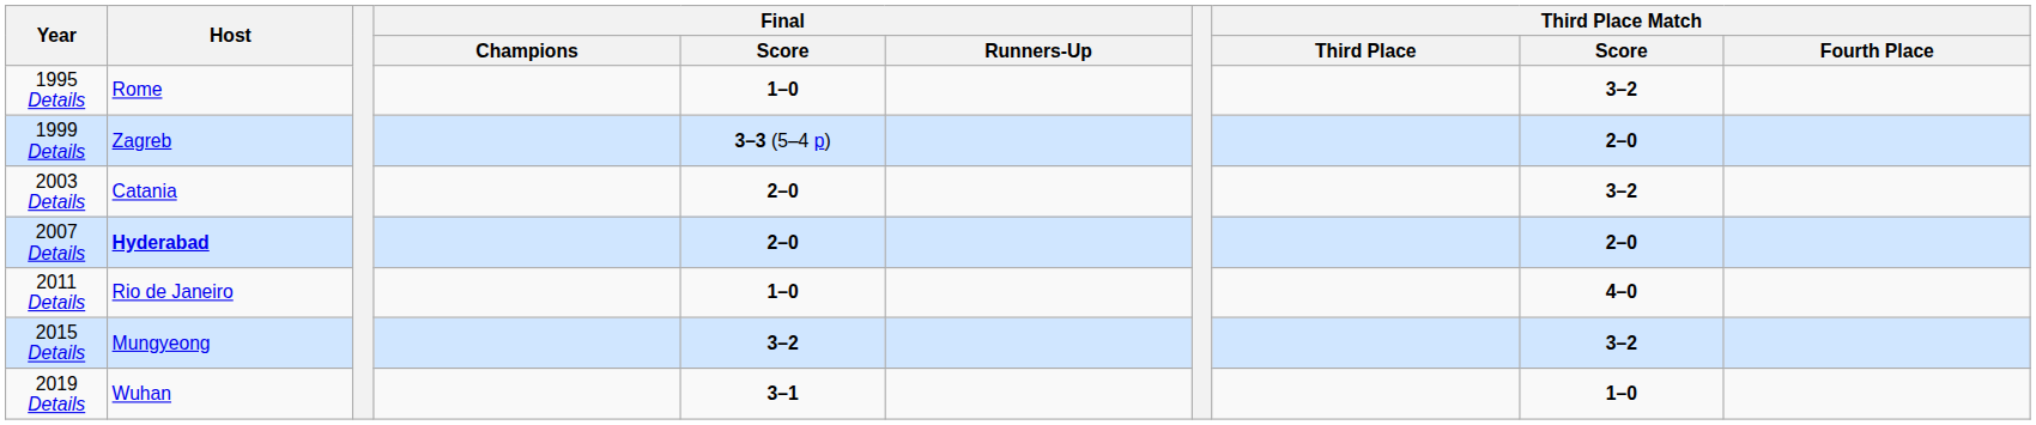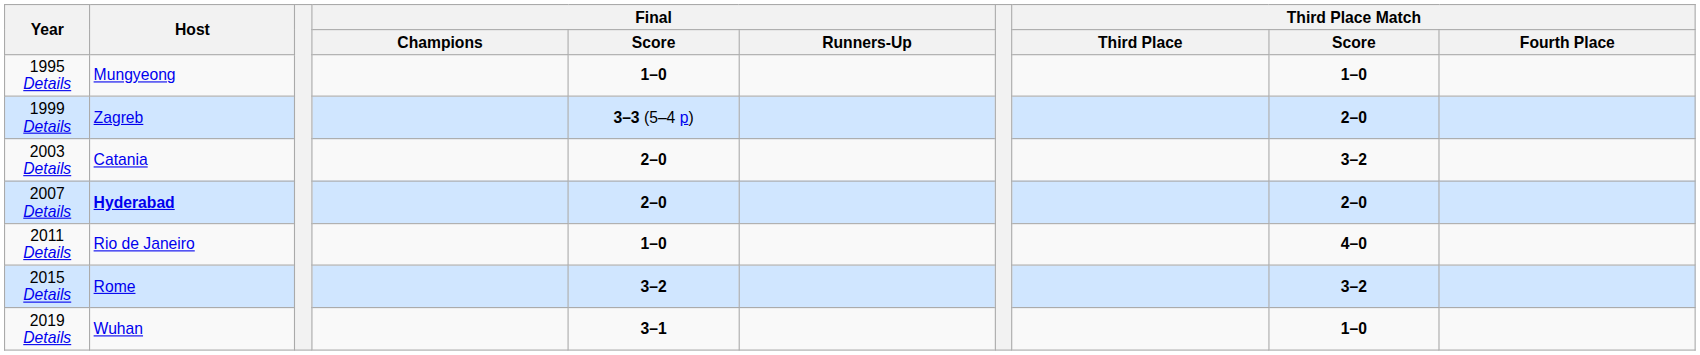1995 Details | Host: Rome -> Mungyeong
1995 Details | Third Place Match / Score: 3–2 -> 1–0
2015 Details | Host: Mungyeong -> Rome
